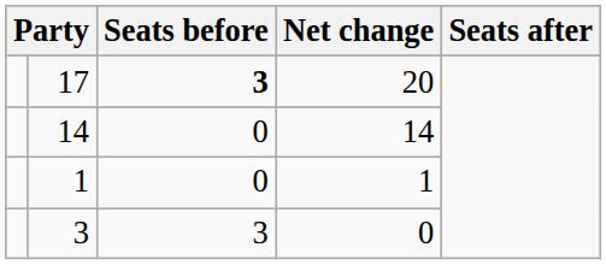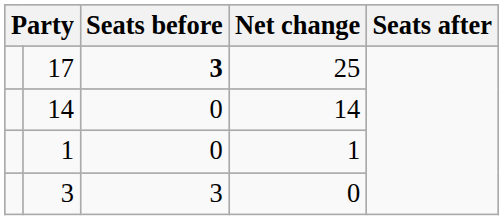17 | Net change: 20 -> 25
